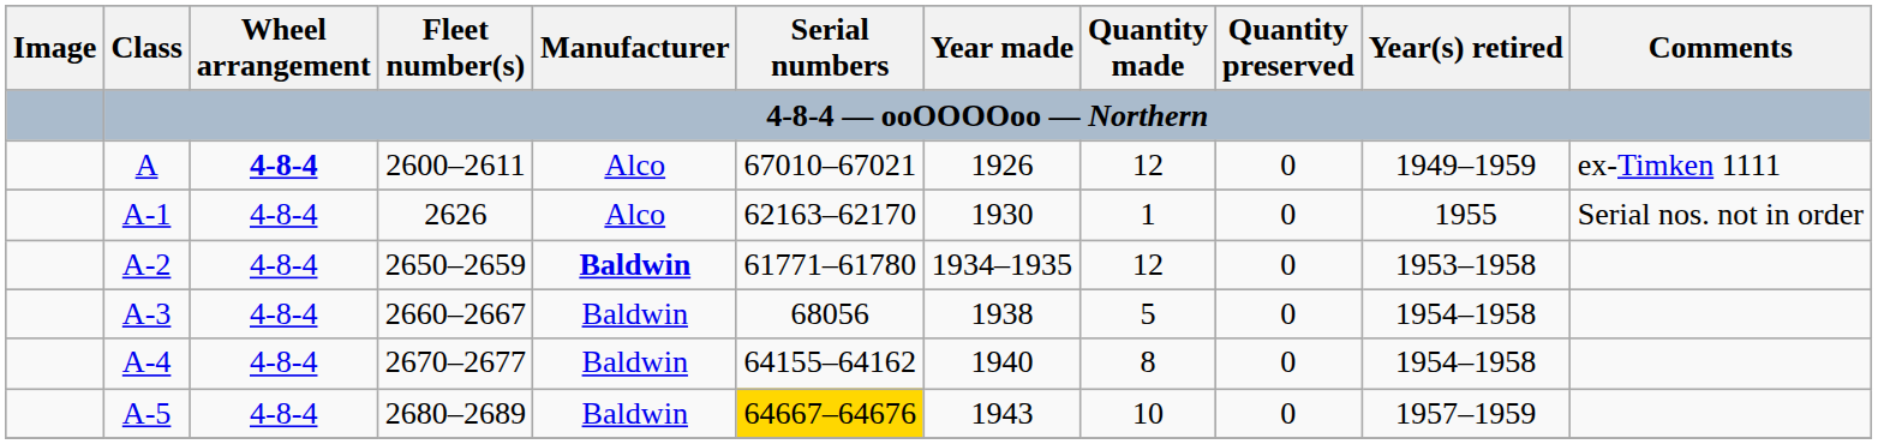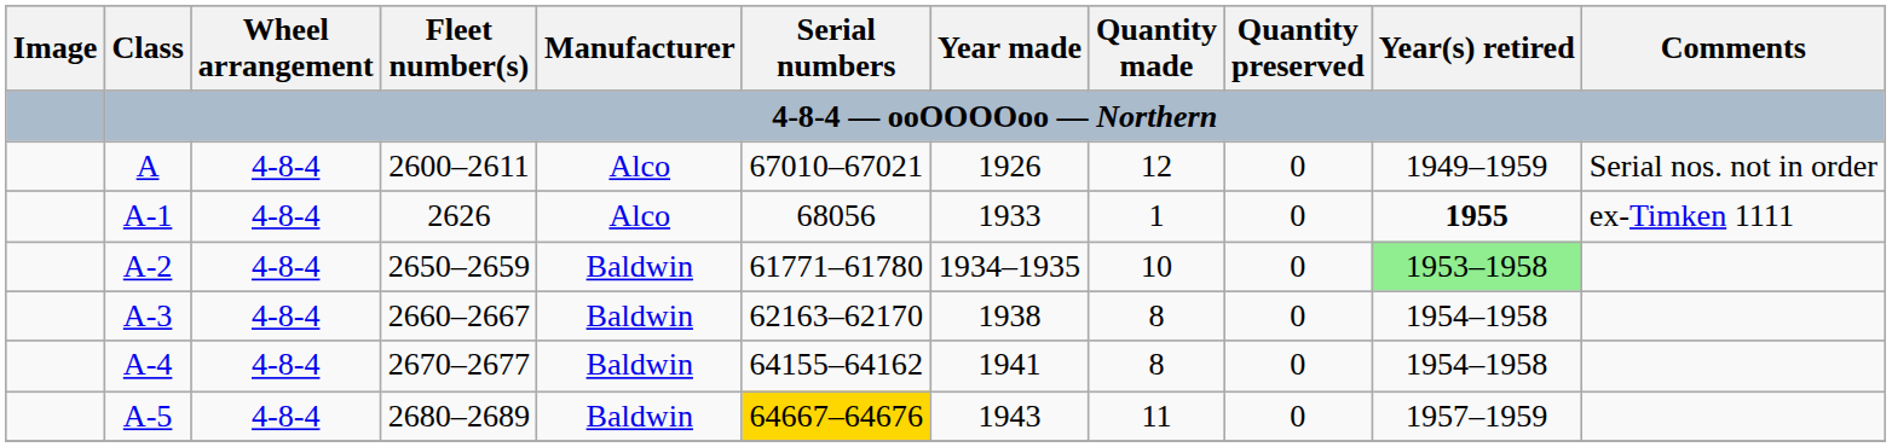A | Wheel arrangement: bold -> normal
A | Comments: ex-Timken 1111 -> Serial nos. not in order
A-1 | Serial numbers: 62163–62170 -> 68056
A-1 | Year made: 1930 -> 1933
A-1 | Year(s) retired: normal -> bold
A-1 | Comments: Serial nos. not in order -> ex-Timken 1111
A-2 | Manufacturer: bold -> normal
A-2 | Quantity made: 12 -> 10
A-2 | Year(s) retired: no background -> lightgreen background
A-3 | Serial numbers: 68056 -> 62163–62170
A-3 | Quantity made: 5 -> 8
A-4 | Year made: 1940 -> 1941
A-5 | Quantity made: 10 -> 11
